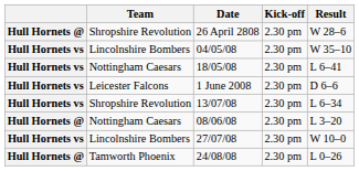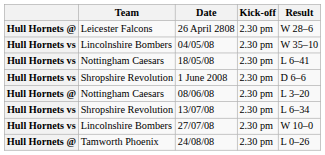26 April 2808 | Team: Shropshire Revolution -> Leicester Falcons
1 June 2008 | Team: Leicester Falcons -> Shropshire Revolution
rows swapped: 08/06/08 <-> 13/07/08
